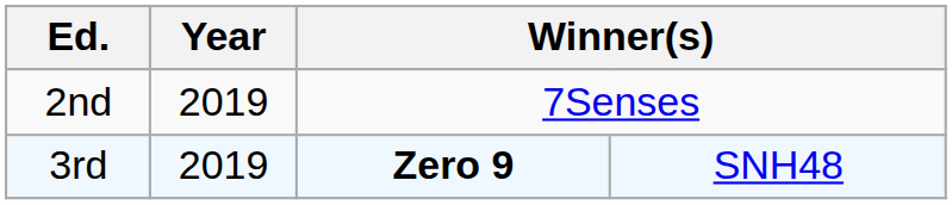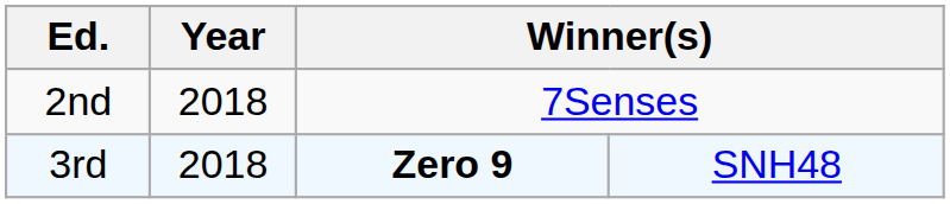2nd | Year: 2019 -> 2018
3rd | Year: 2019 -> 2018
